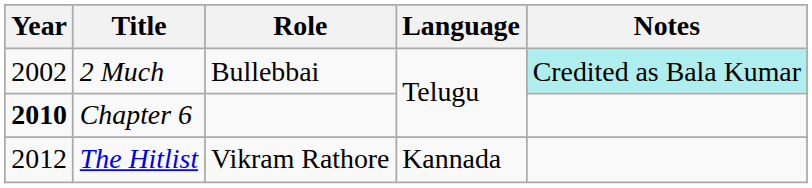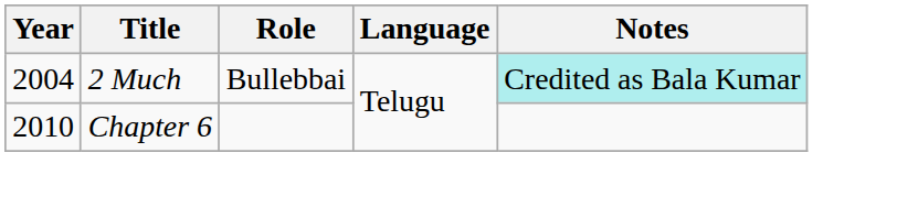2 Much | Year: 2002 -> 2004
Chapter 6 | Year: bold -> normal
- row: 2012 | The Hitlist | Vikram Rathore | Kannada
